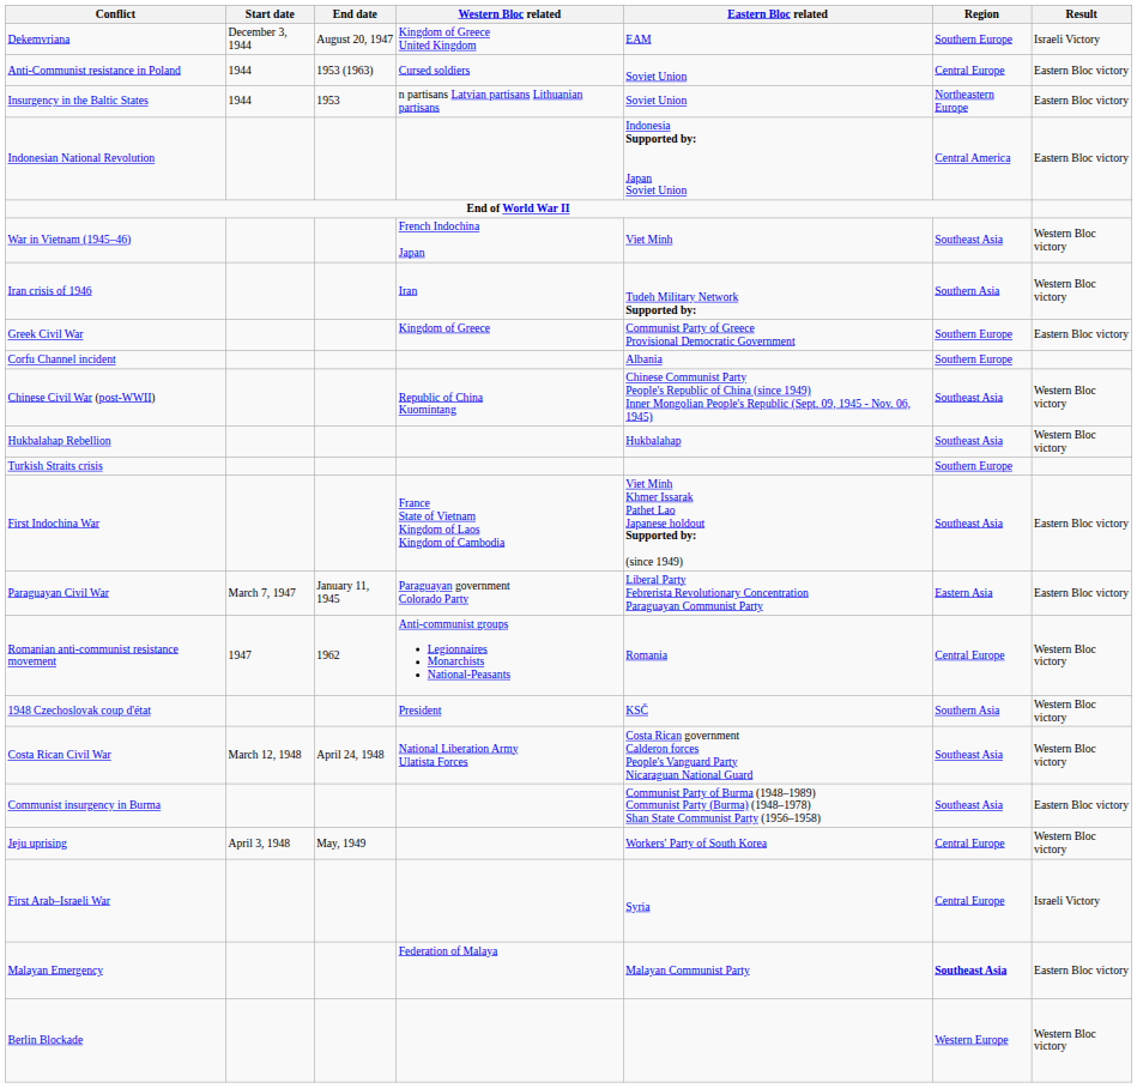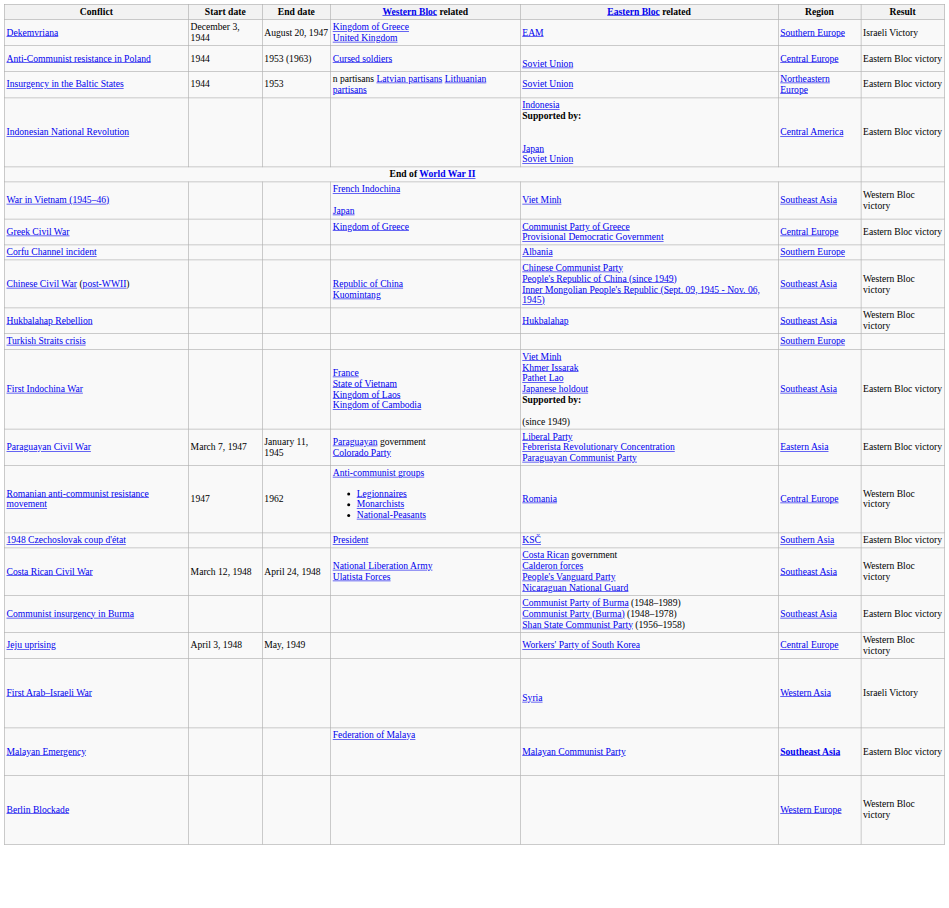- row: Iran crisis of 1946 | Iran | Tudeh Military Network Supported by: | Southern Asia | Western Bloc victory
Greek Civil War | Region: Southern Europe -> Central Europe
1948 Czechoslovak coup d'état | Result: Western Bloc victory -> Eastern Bloc victory
First Arab–Israeli War | Region: Central Europe -> Western Asia
